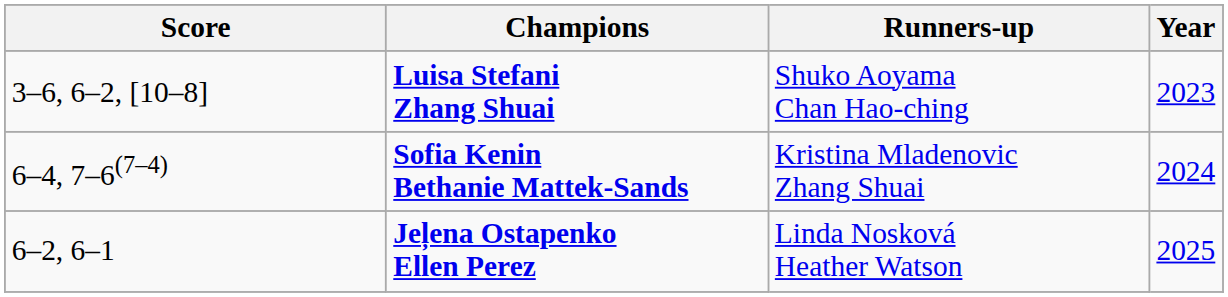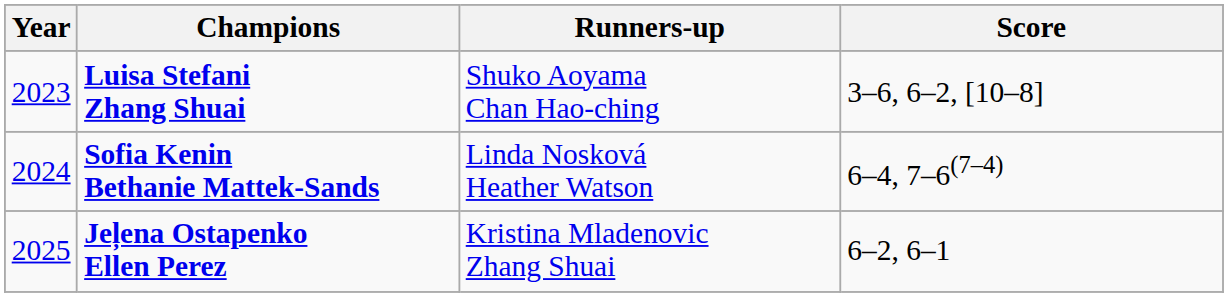columns swapped: Year <-> Score
Sofia Kenin Bethanie Mattek-Sands | Runners-up: Kristina Mladenovic Zhang Shuai -> Linda Nosková Heather Watson
Jeļena Ostapenko Ellen Perez | Runners-up: Linda Nosková Heather Watson -> Kristina Mladenovic Zhang Shuai
